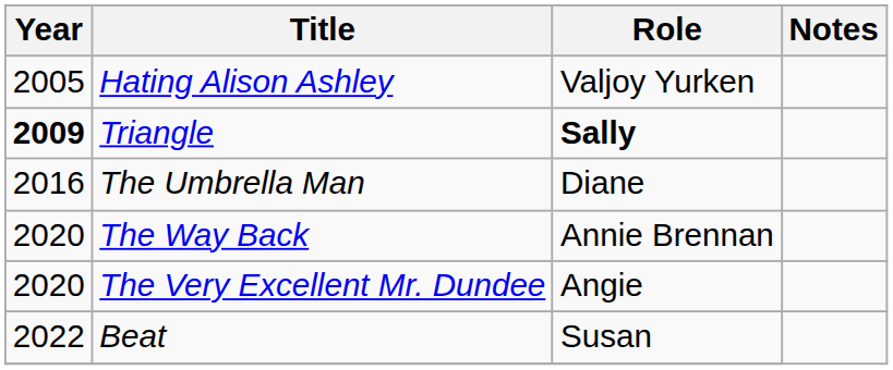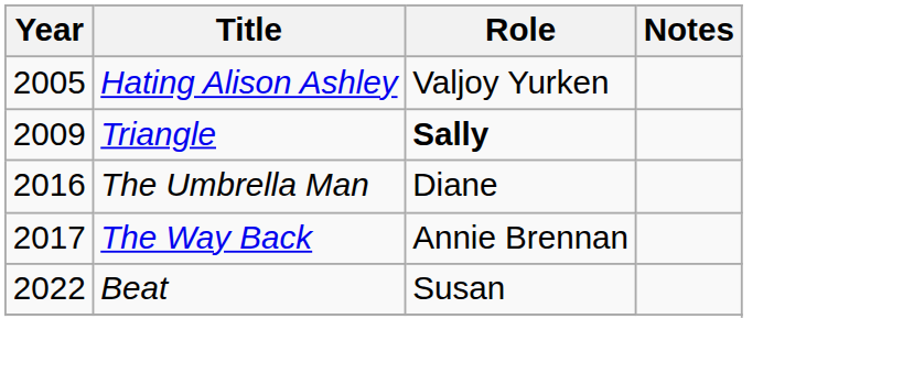Triangle | Year: bold -> normal
The Way Back | Year: 2020 -> 2017
- row: 2020 | The Very Excellent Mr. Dundee | Angie
